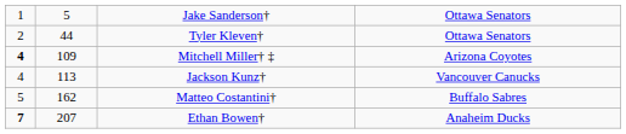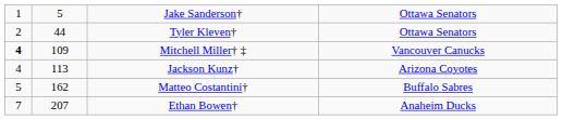Mitchell Miller† ‡ | column 4: Arizona Coyotes -> Vancouver Canucks
Jackson Kunz† | column 4: Vancouver Canucks -> Arizona Coyotes
Ethan Bowen† | column 1: bold -> normal
